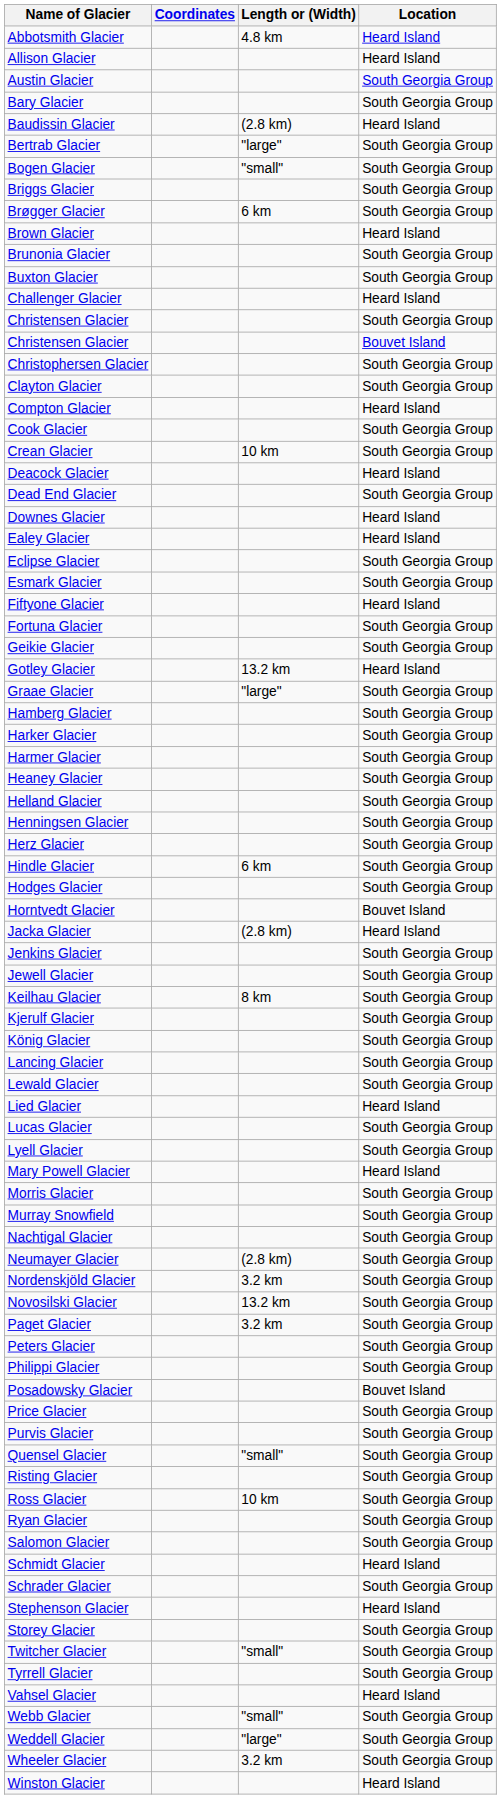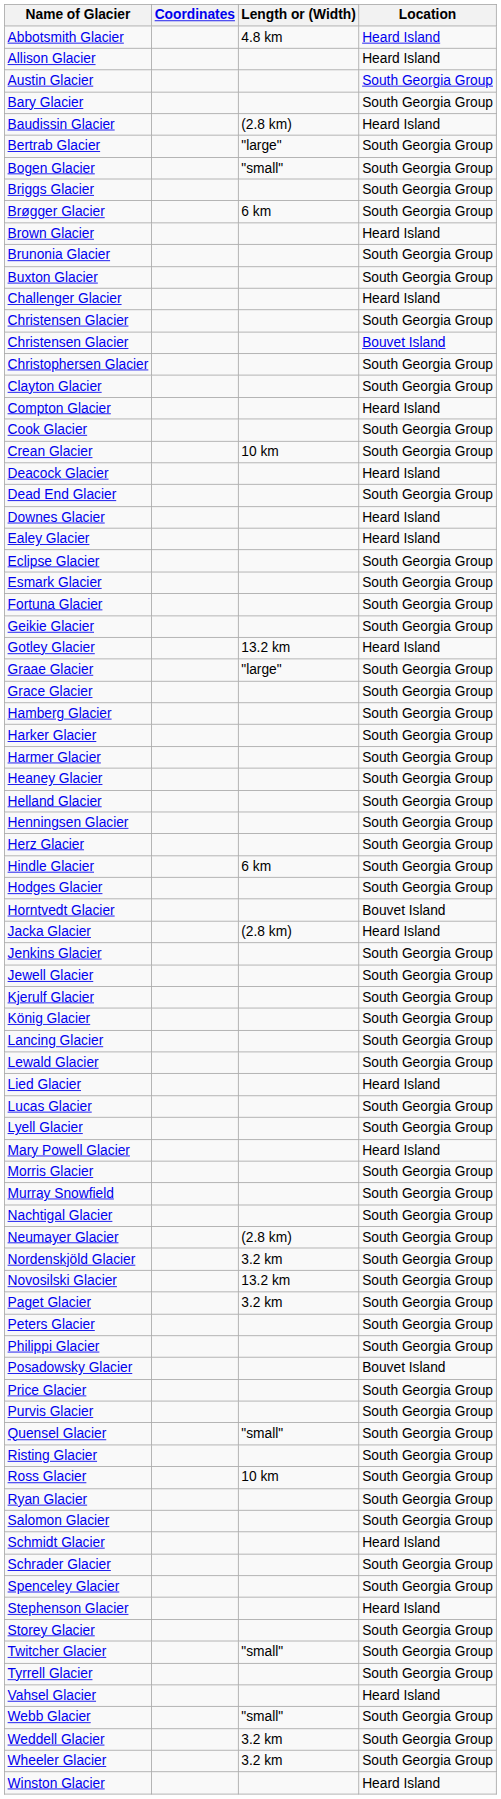- row: Fiftyone Glacier | Heard Island
+ row: Grace Glacier | South Georgia Group
- row: Keilhau Glacier | 8 km | South Georgia Group
+ row: Spenceley Glacier | South Georgia Group
Weddell Glacier | Length or (Width): "large" -> 3.2 km
